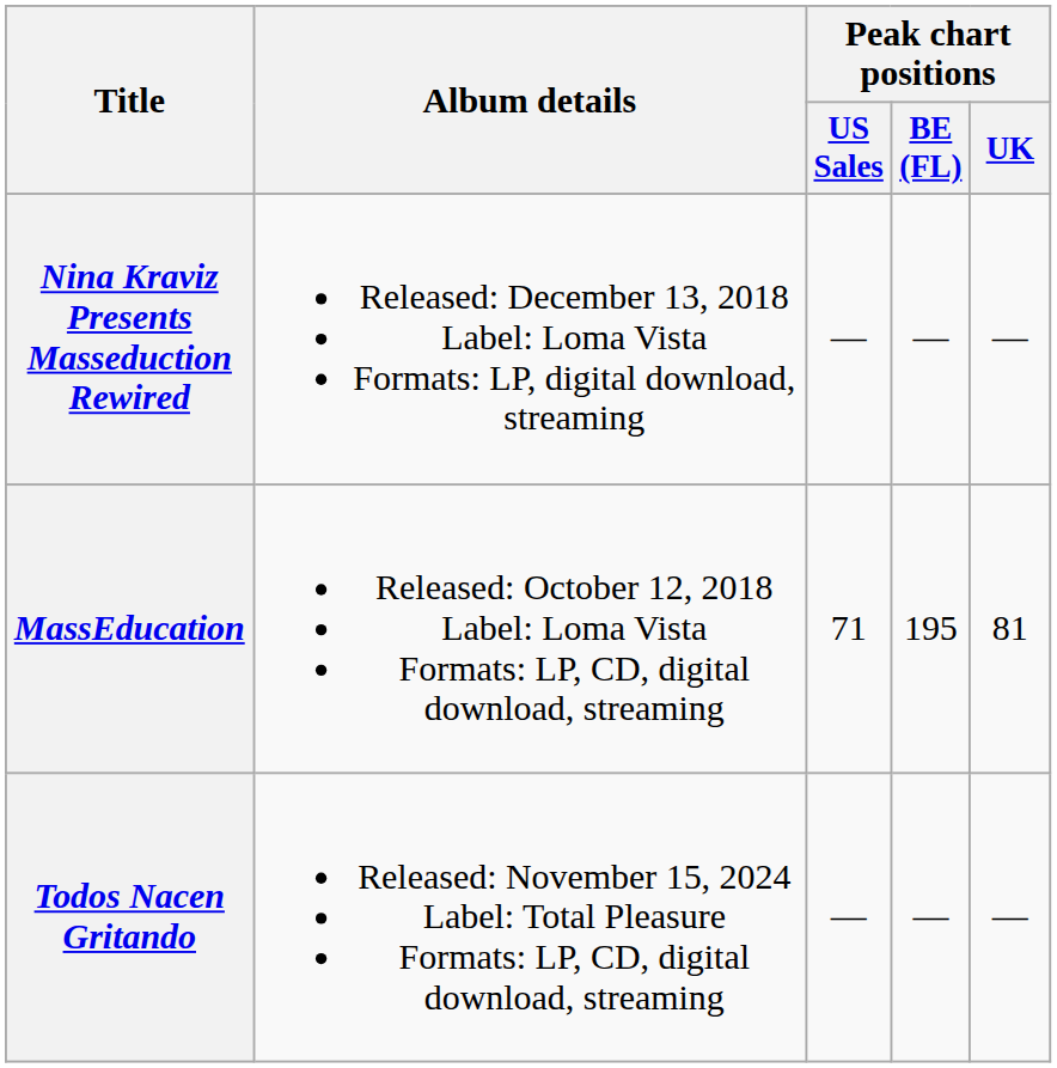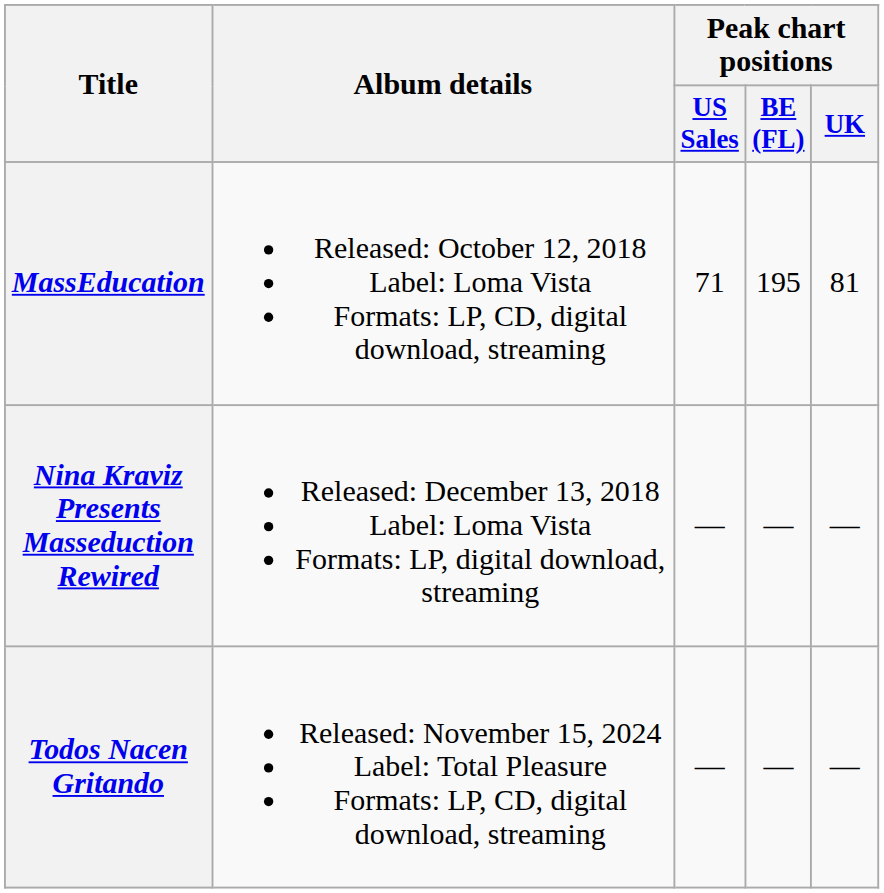rows swapped: MassEducation <-> Nina Kraviz Presents Masseduction Rewired
